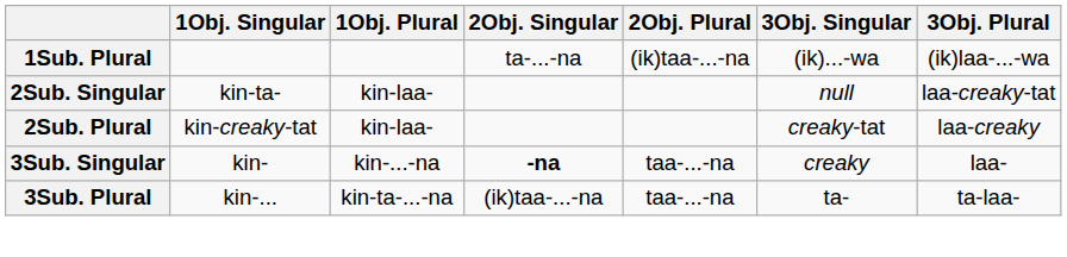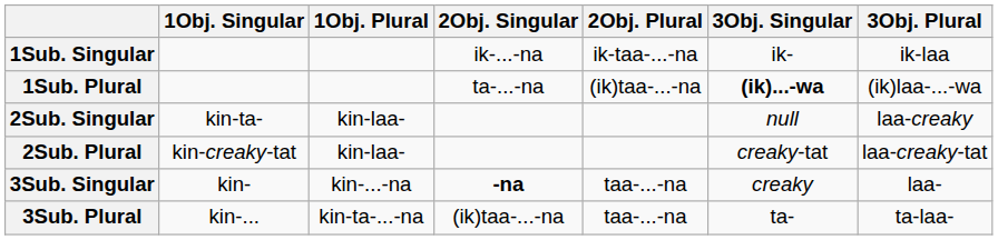+ row: 1Sub. Singular | ik-...-na | ik-taa-...-na | ik- | ik-laa
1Sub. Plural | 3Obj. Singular: normal -> bold
2Sub. Singular | 3Obj. Plural: laa-creaky-tat -> laa-creaky
2Sub. Plural | 3Obj. Plural: laa-creaky -> laa-creaky-tat
